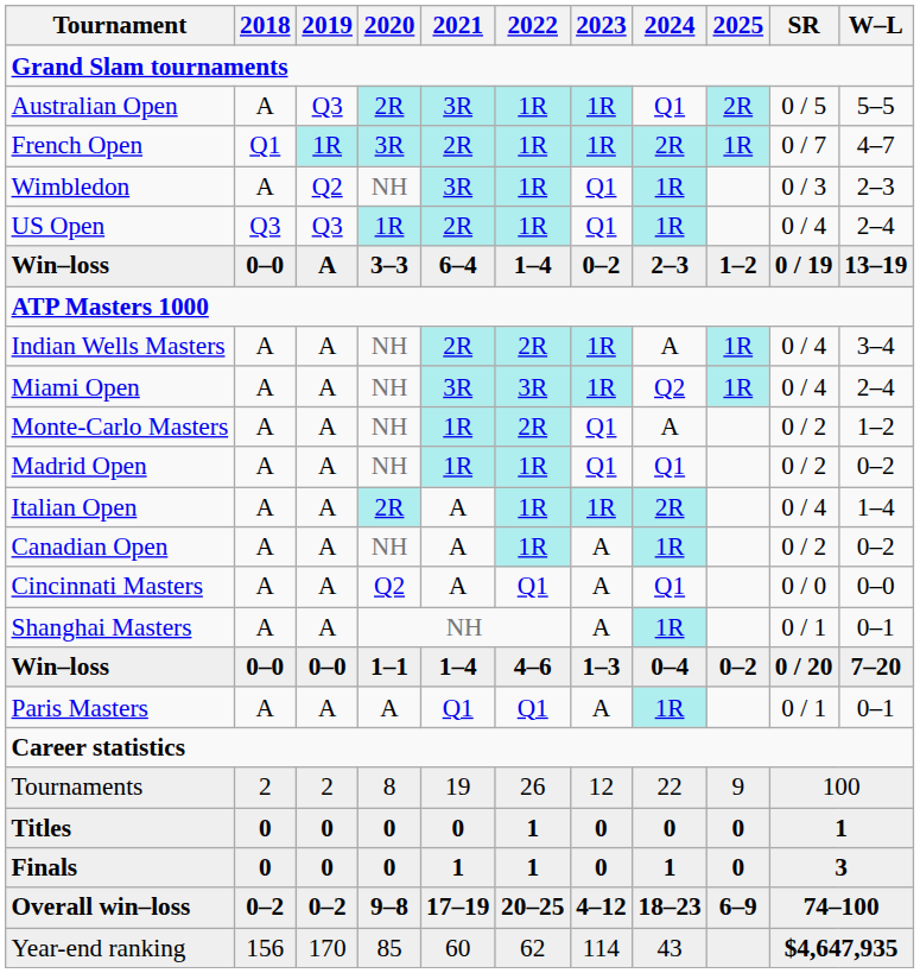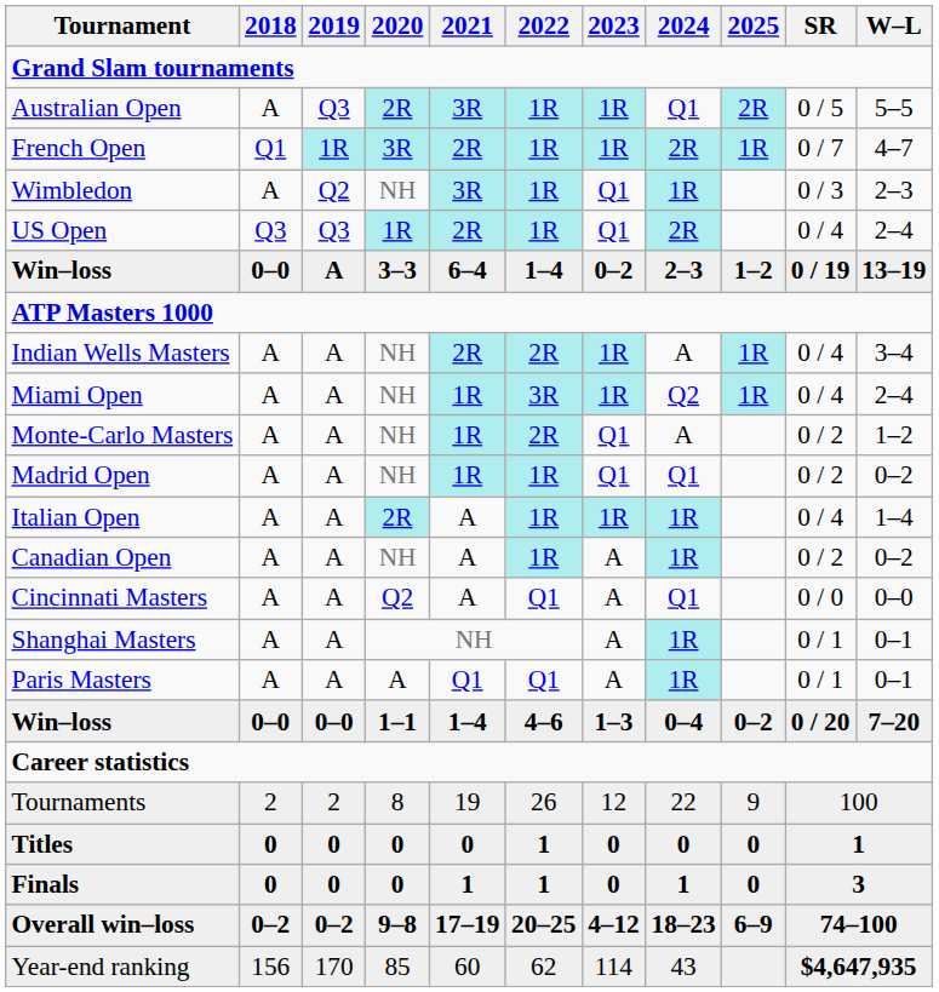US Open | 2024: 1R -> 2R
Miami Open | 2021: 3R -> 1R
Italian Open | 2024: 2R -> 1R
rows swapped: Paris Masters <-> Win–loss / 1–1
